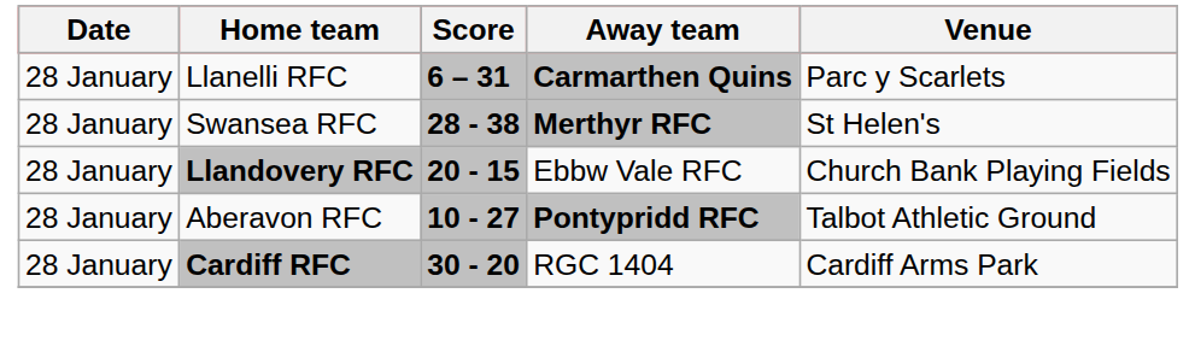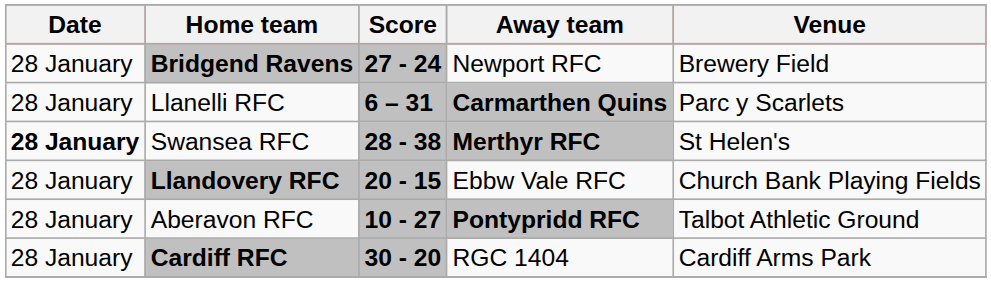+ row: 28 January | Bridgend Ravens | 27 - 24 | Newport RFC | Brewery Field
Swansea RFC | Date: normal -> bold
